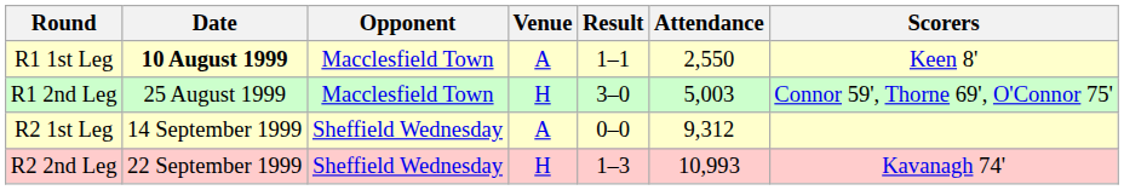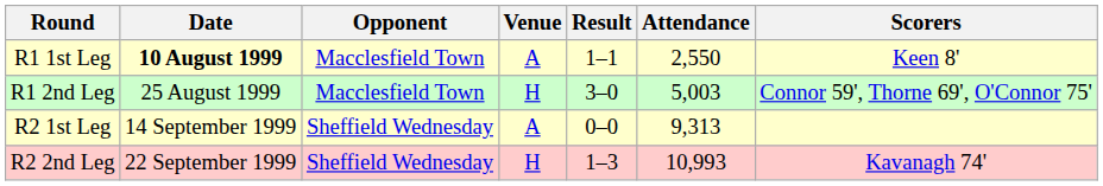R2 1st Leg | Attendance: 9,312 -> 9,313
